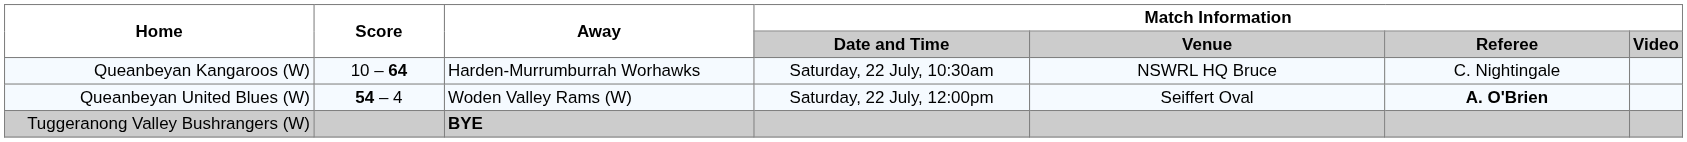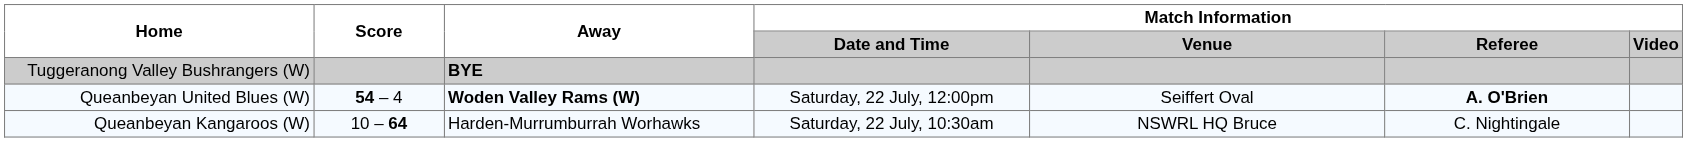rows swapped: Queanbeyan Kangaroos (W) <-> Tuggeranong Valley Bushrangers (W)
Queanbeyan United Blues (W) | Away: normal -> bold
